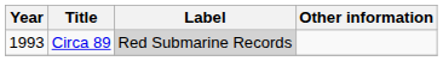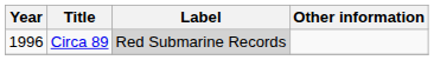Circa 89 | Year: 1993 -> 1996
